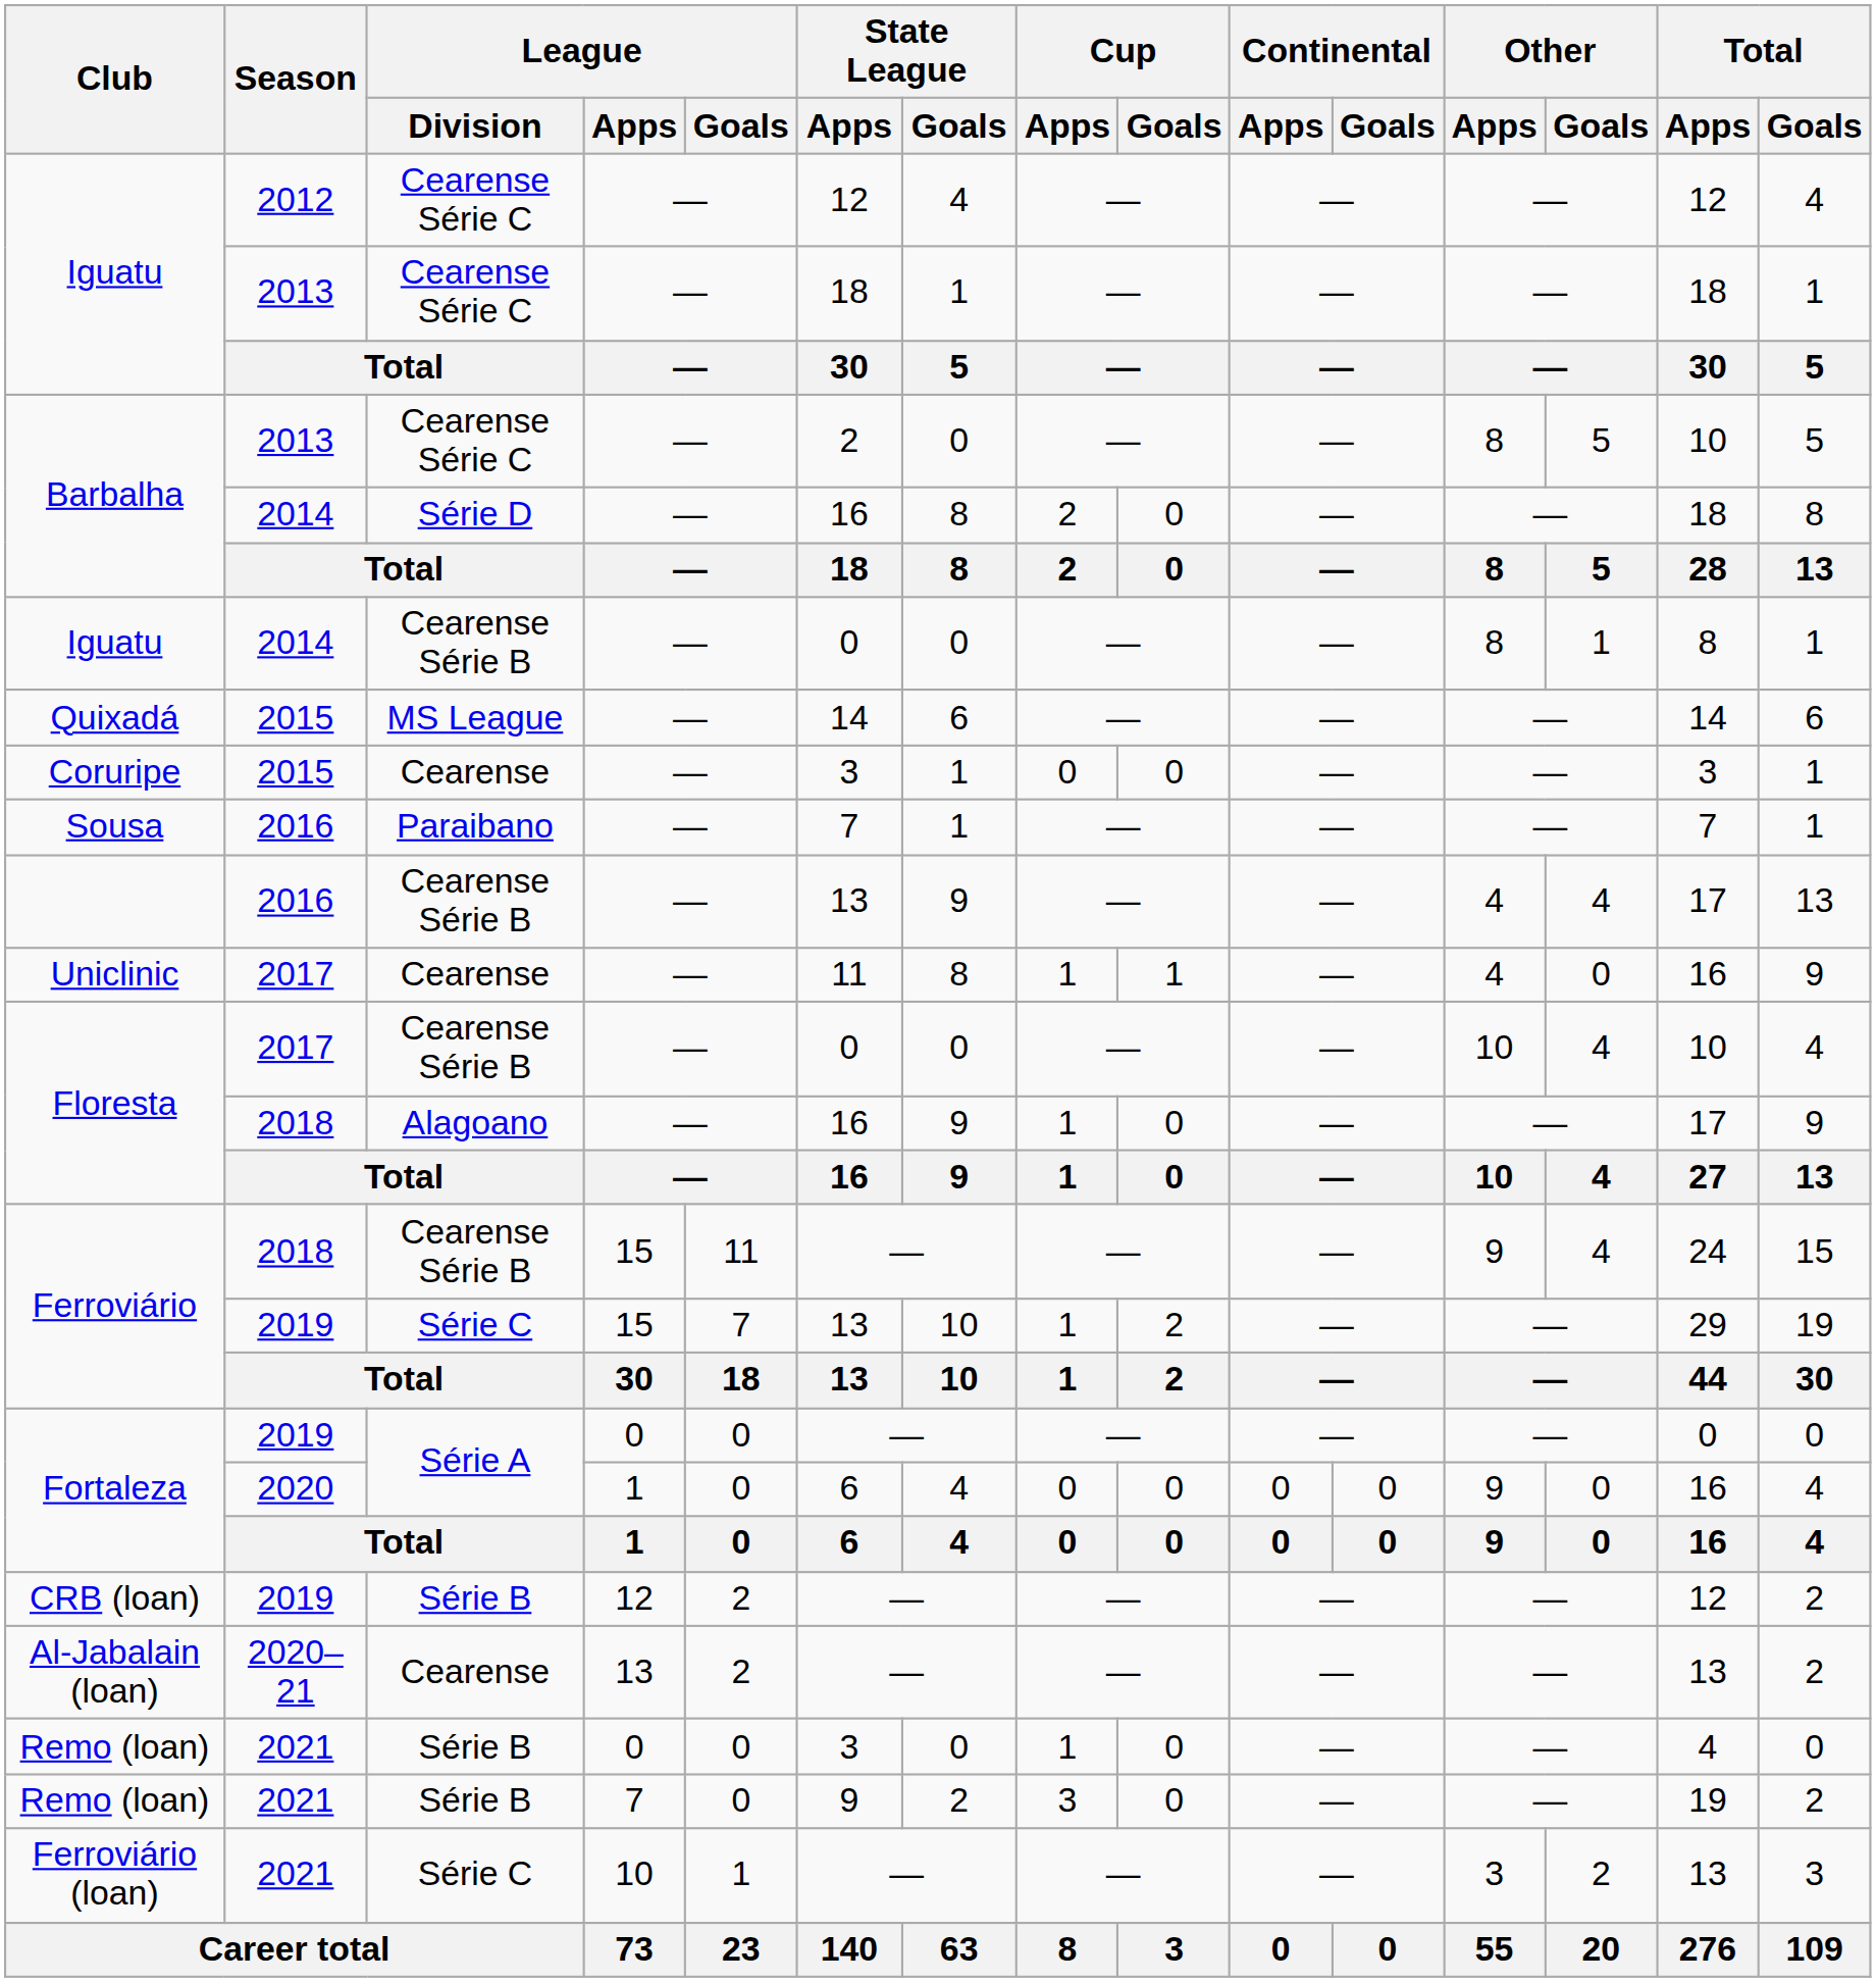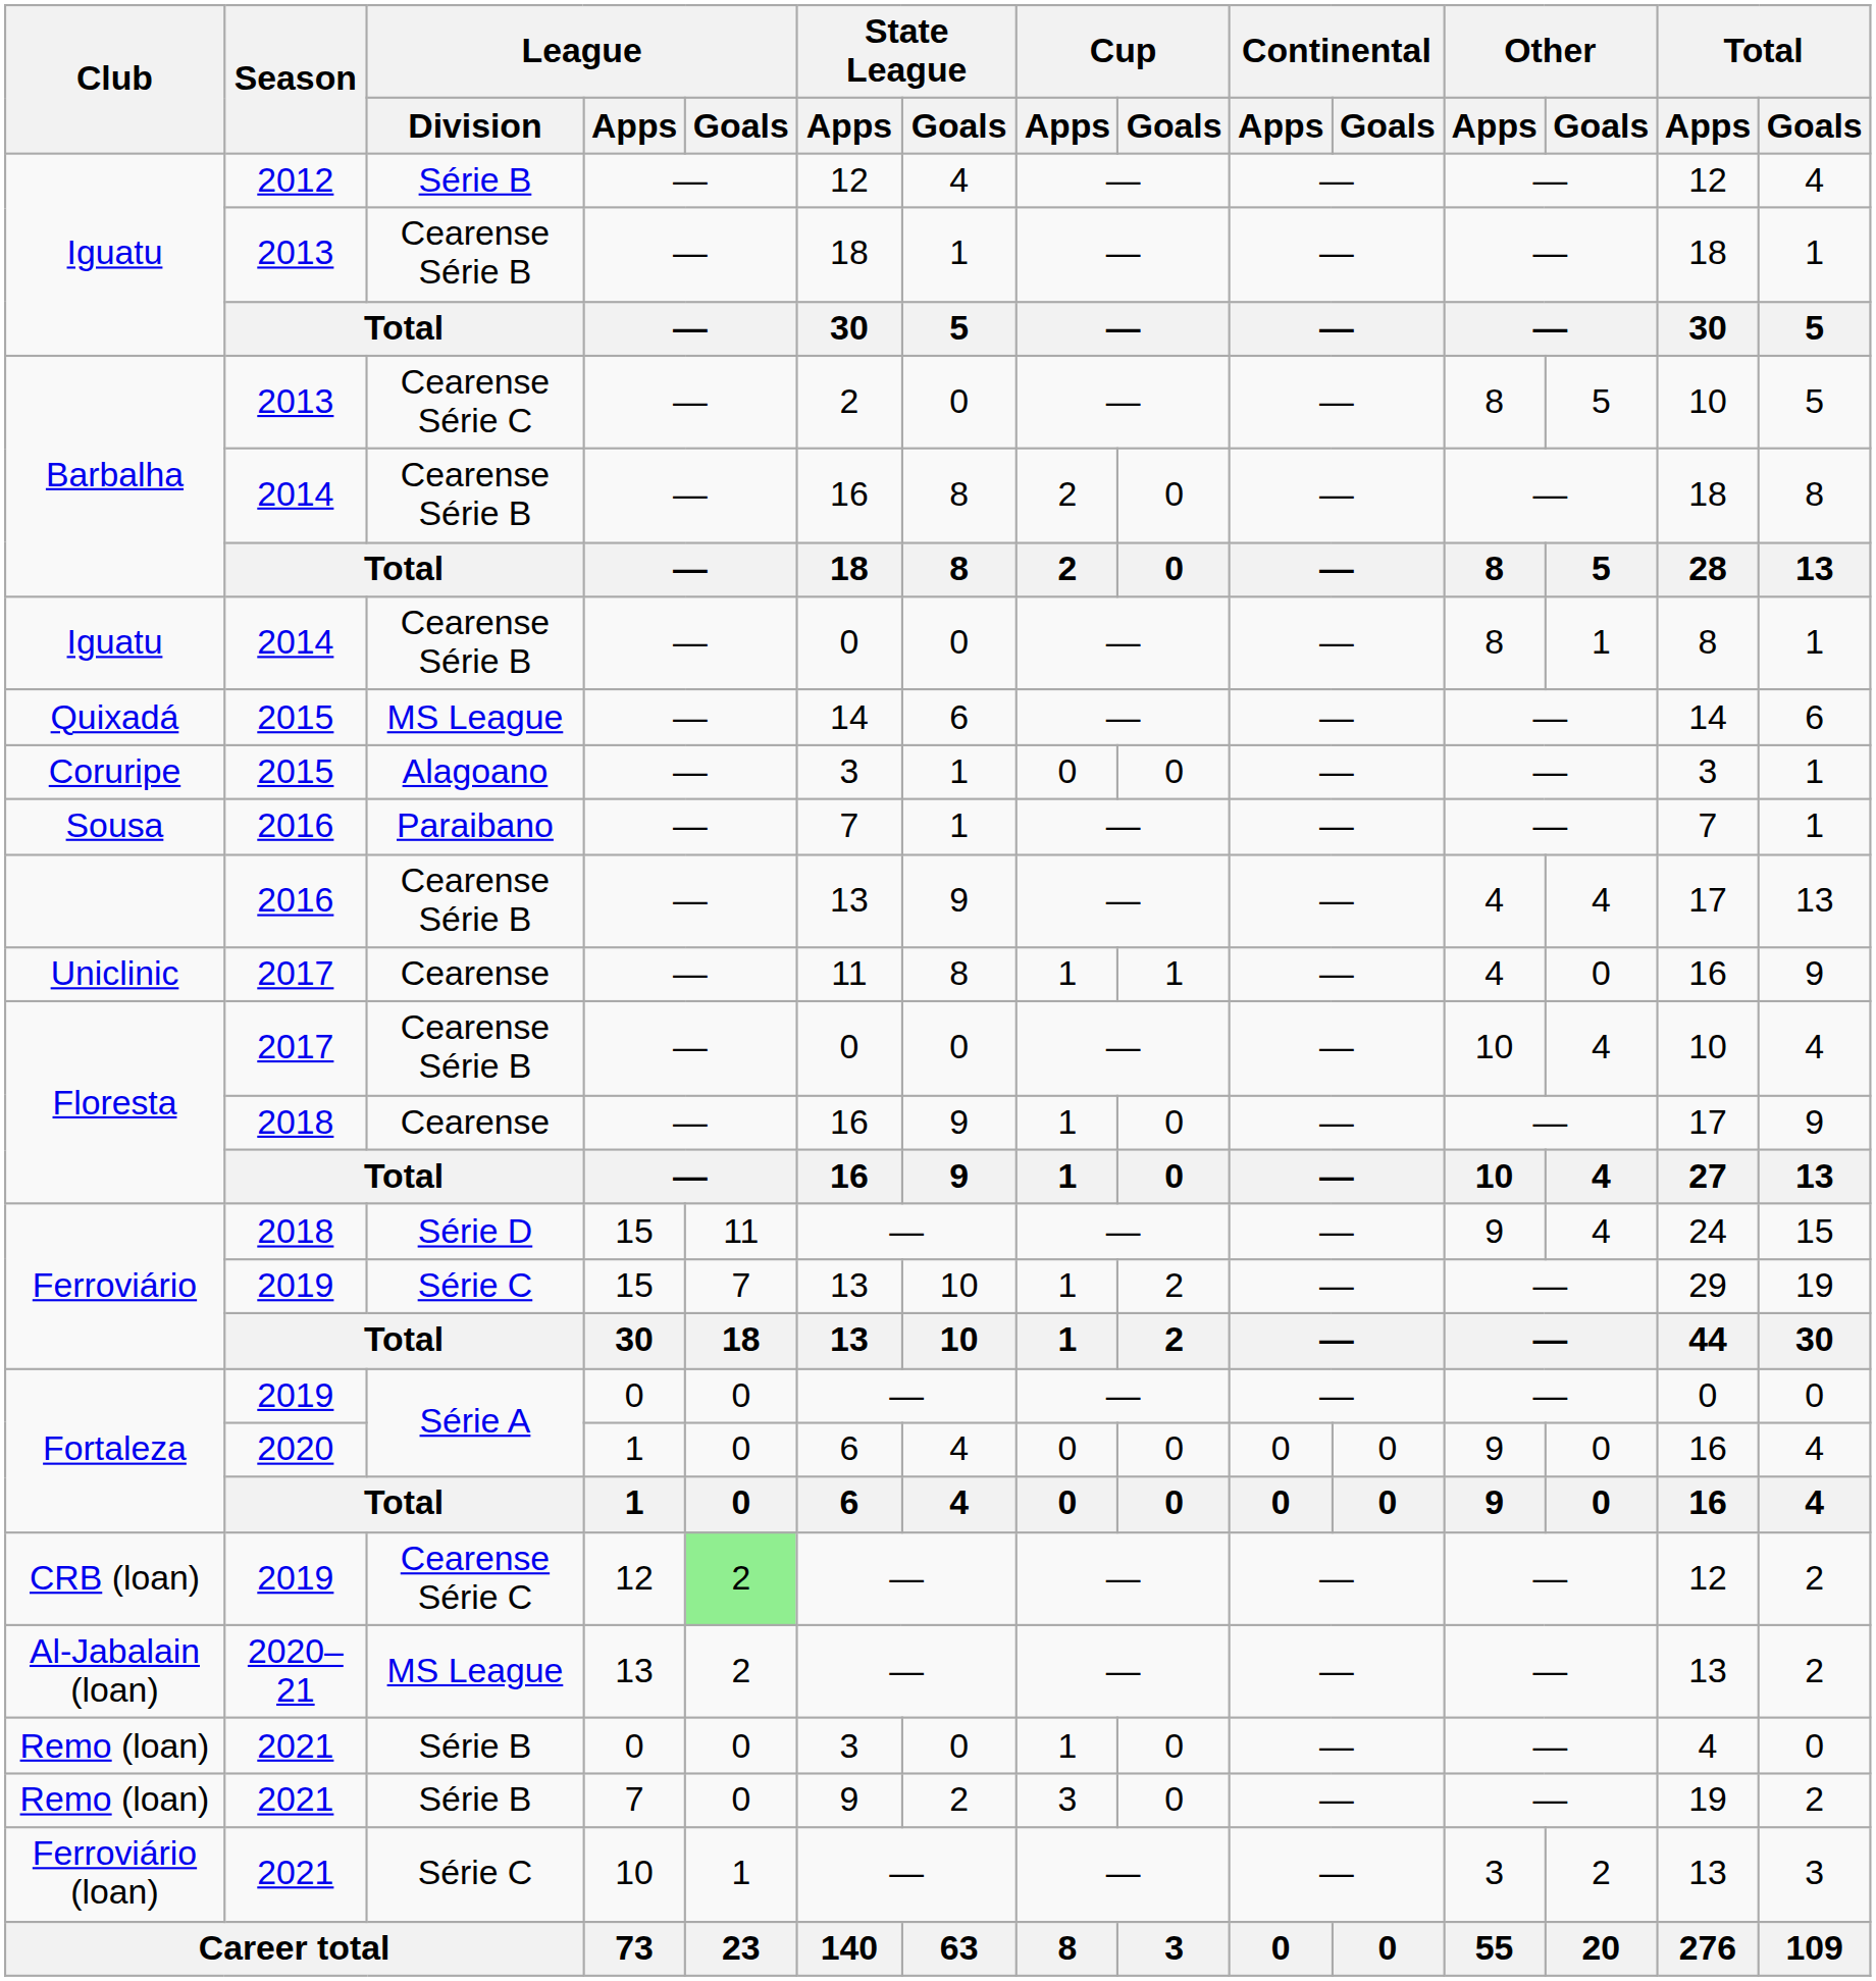Iguatu / 2012 | League / Division: Cearense Série C -> Série B
Iguatu / 2013 | League / Division: Cearense Série C -> Cearense Série B
Barbalha / 2014 | League / Division: Série D -> Cearense Série B
Coruripe | League / Division: Cearense -> Alagoano
Floresta / 2018 | League / Division: Alagoano -> Cearense
Ferroviário / 2018 | League / Division: Cearense Série B -> Série D
CRB (loan) | League / Division: Série B -> Cearense Série C
CRB (loan) | League / Goals: no background -> lightgreen background
Al-Jabalain (loan) | League / Division: Cearense -> MS League
